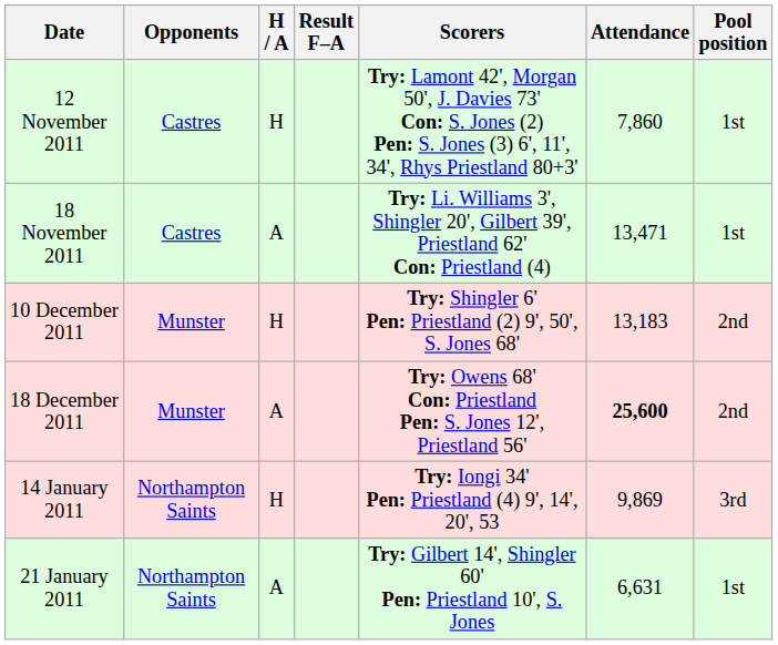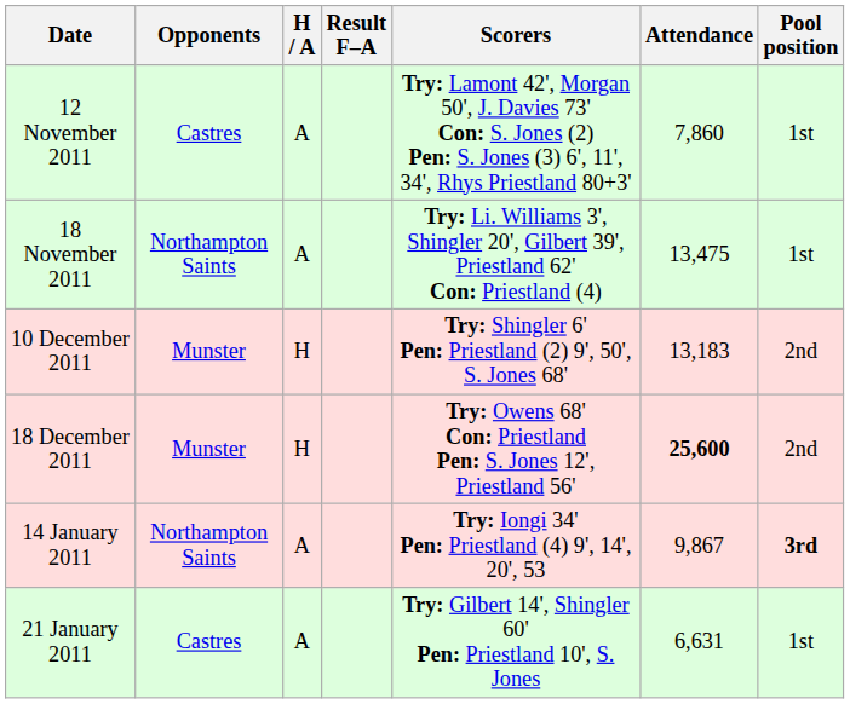12 November 2011 | H / A: H -> A
18 November 2011 | Opponents: Castres -> Northampton Saints
18 November 2011 | Attendance: 13,471 -> 13,475
18 December 2011 | H / A: A -> H
14 January 2011 | H / A: H -> A
14 January 2011 | Attendance: 9,869 -> 9,867
14 January 2011 | Pool position: normal -> bold
21 January 2011 | Opponents: Northampton Saints -> Castres
